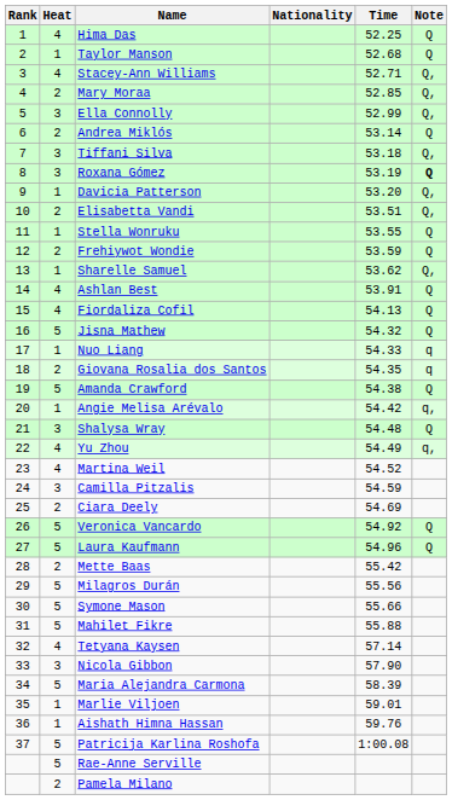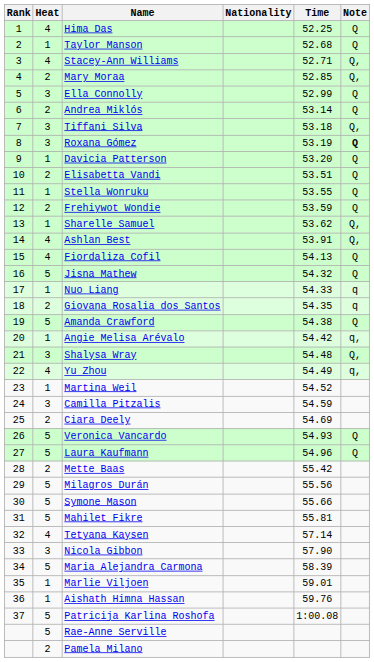Ella Connolly | Note: Q, -> Q
Davicia Patterson | Note: Q, -> Q
Elisabetta Vandi | Note: Q, -> Q
Ashlan Best | Note: Q -> Q,
Shalysa Wray | Note: Q -> Q,
Martina Weil | Heat: 4 -> 1
Veronica Vancardo | Time: 54.92 -> 54.93
Mahilet Fikre | Time: 55.88 -> 55.81
